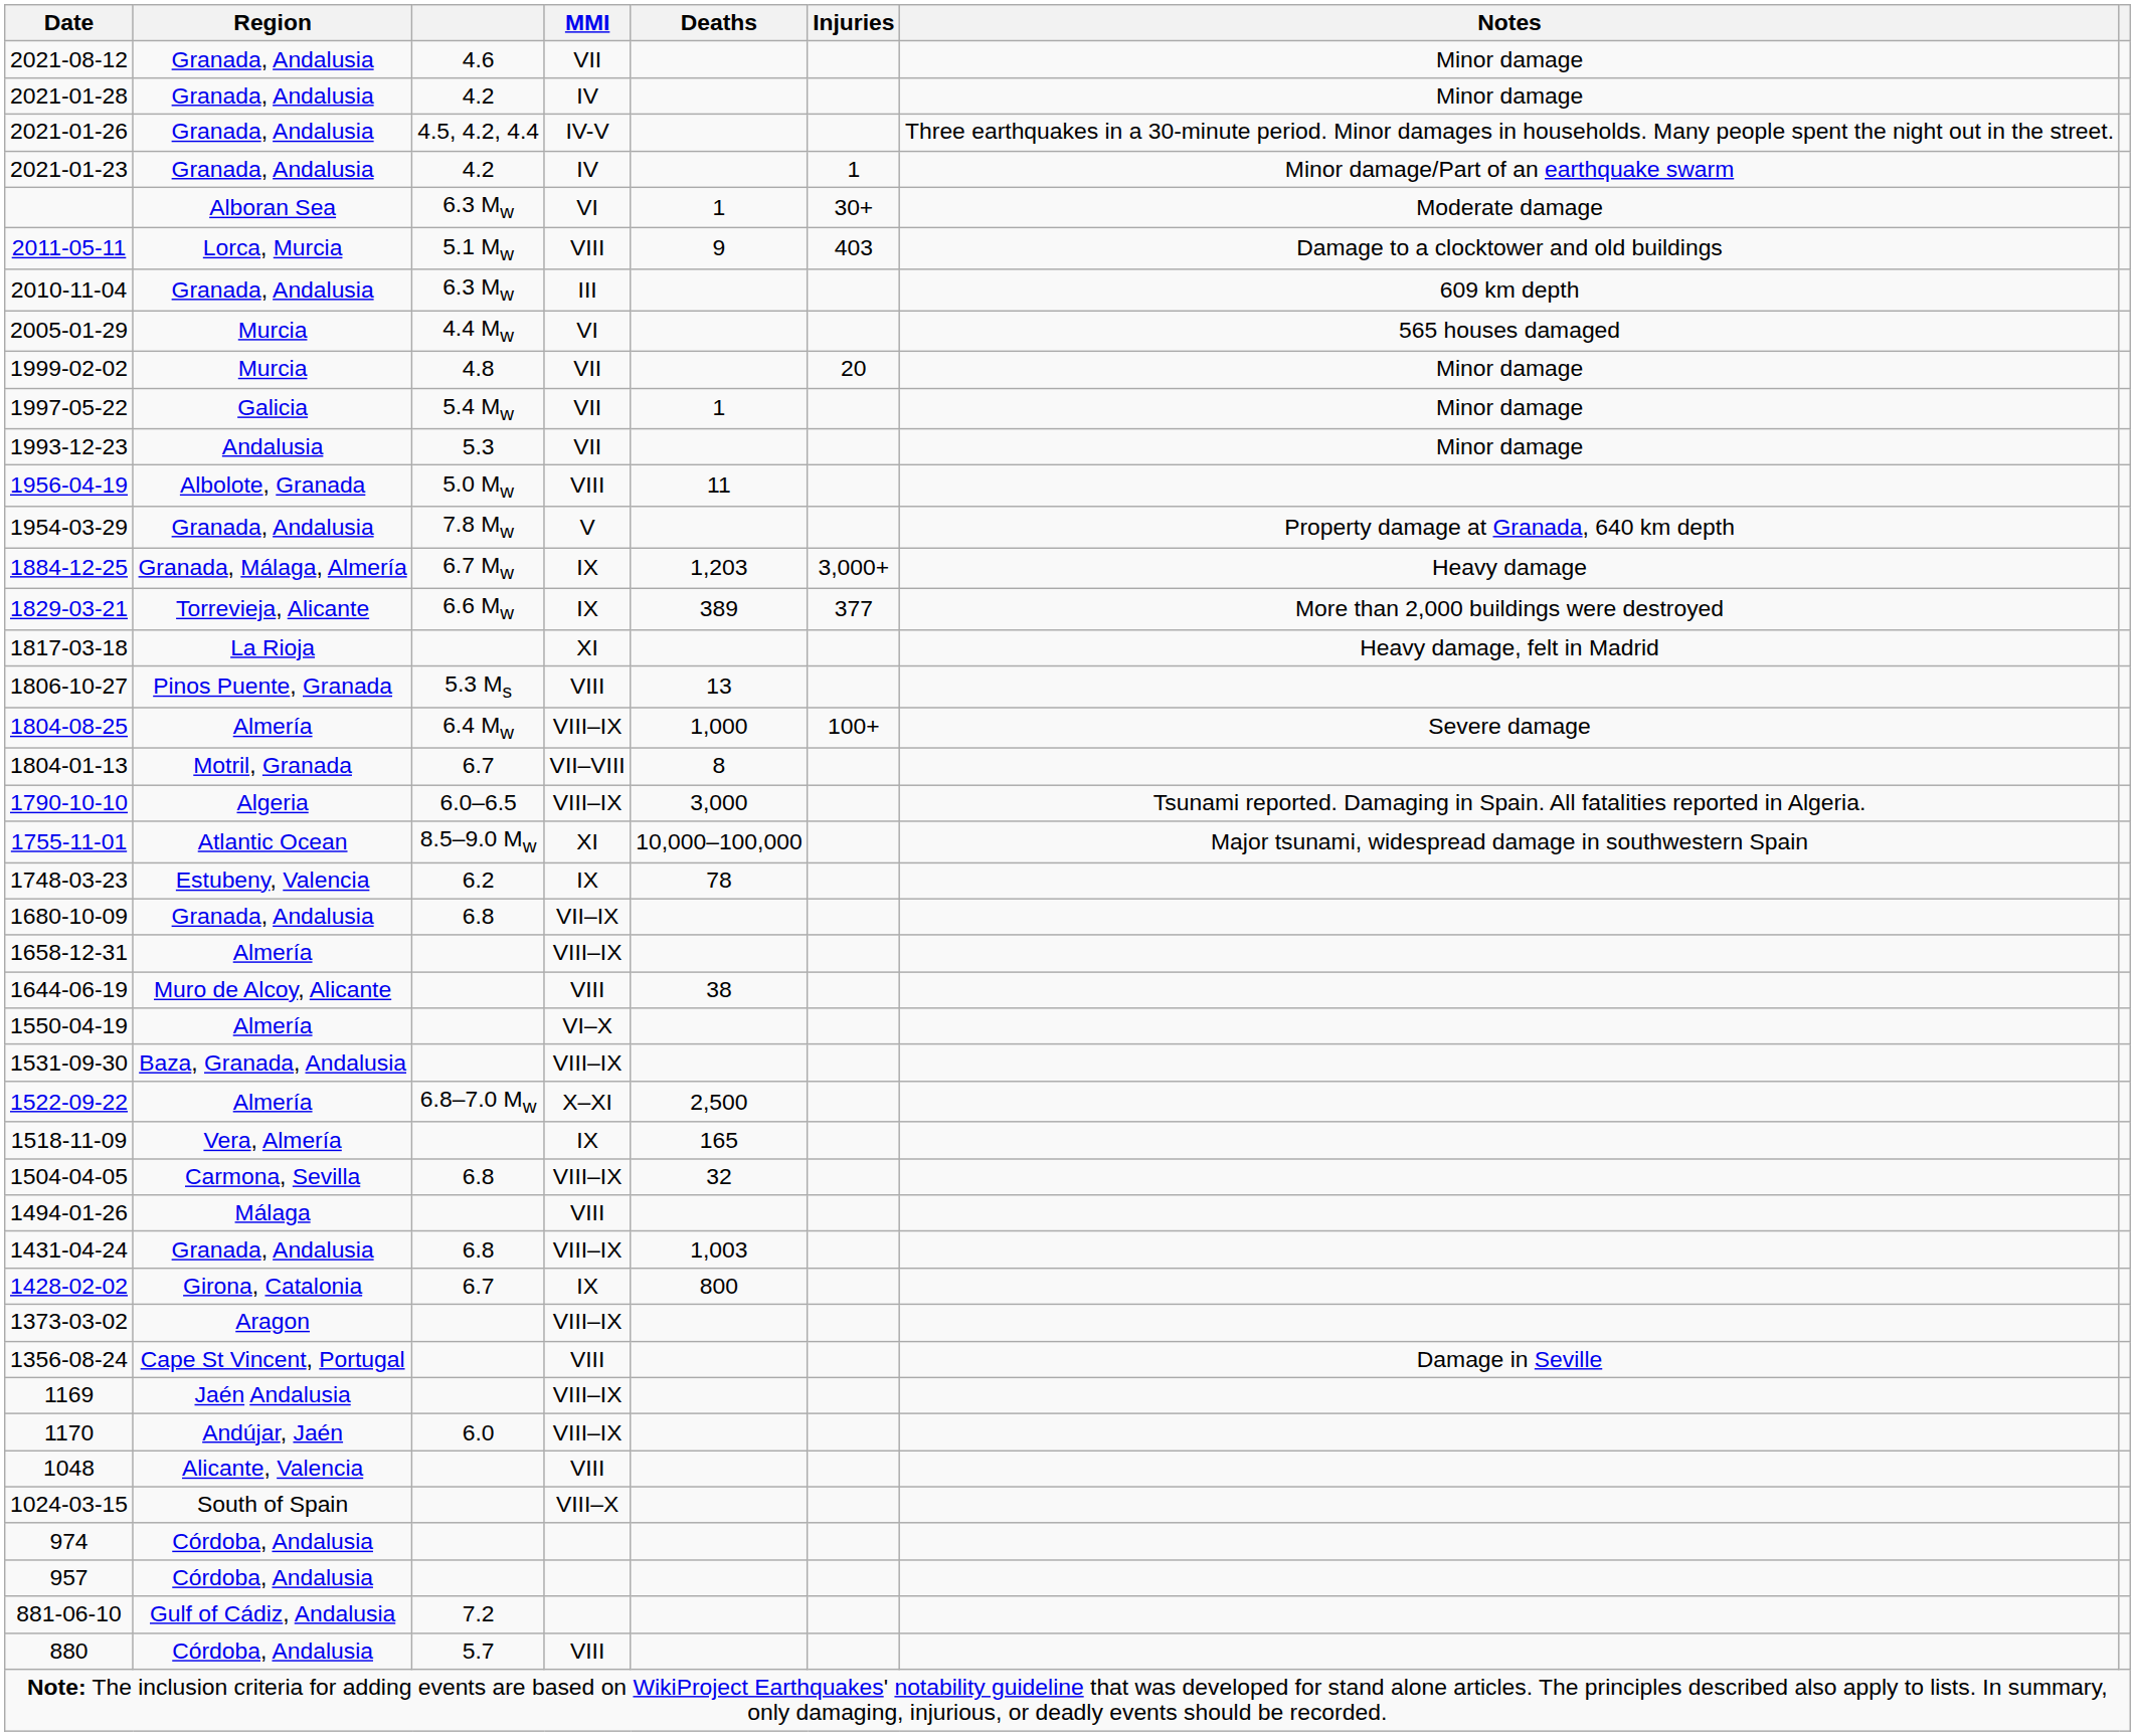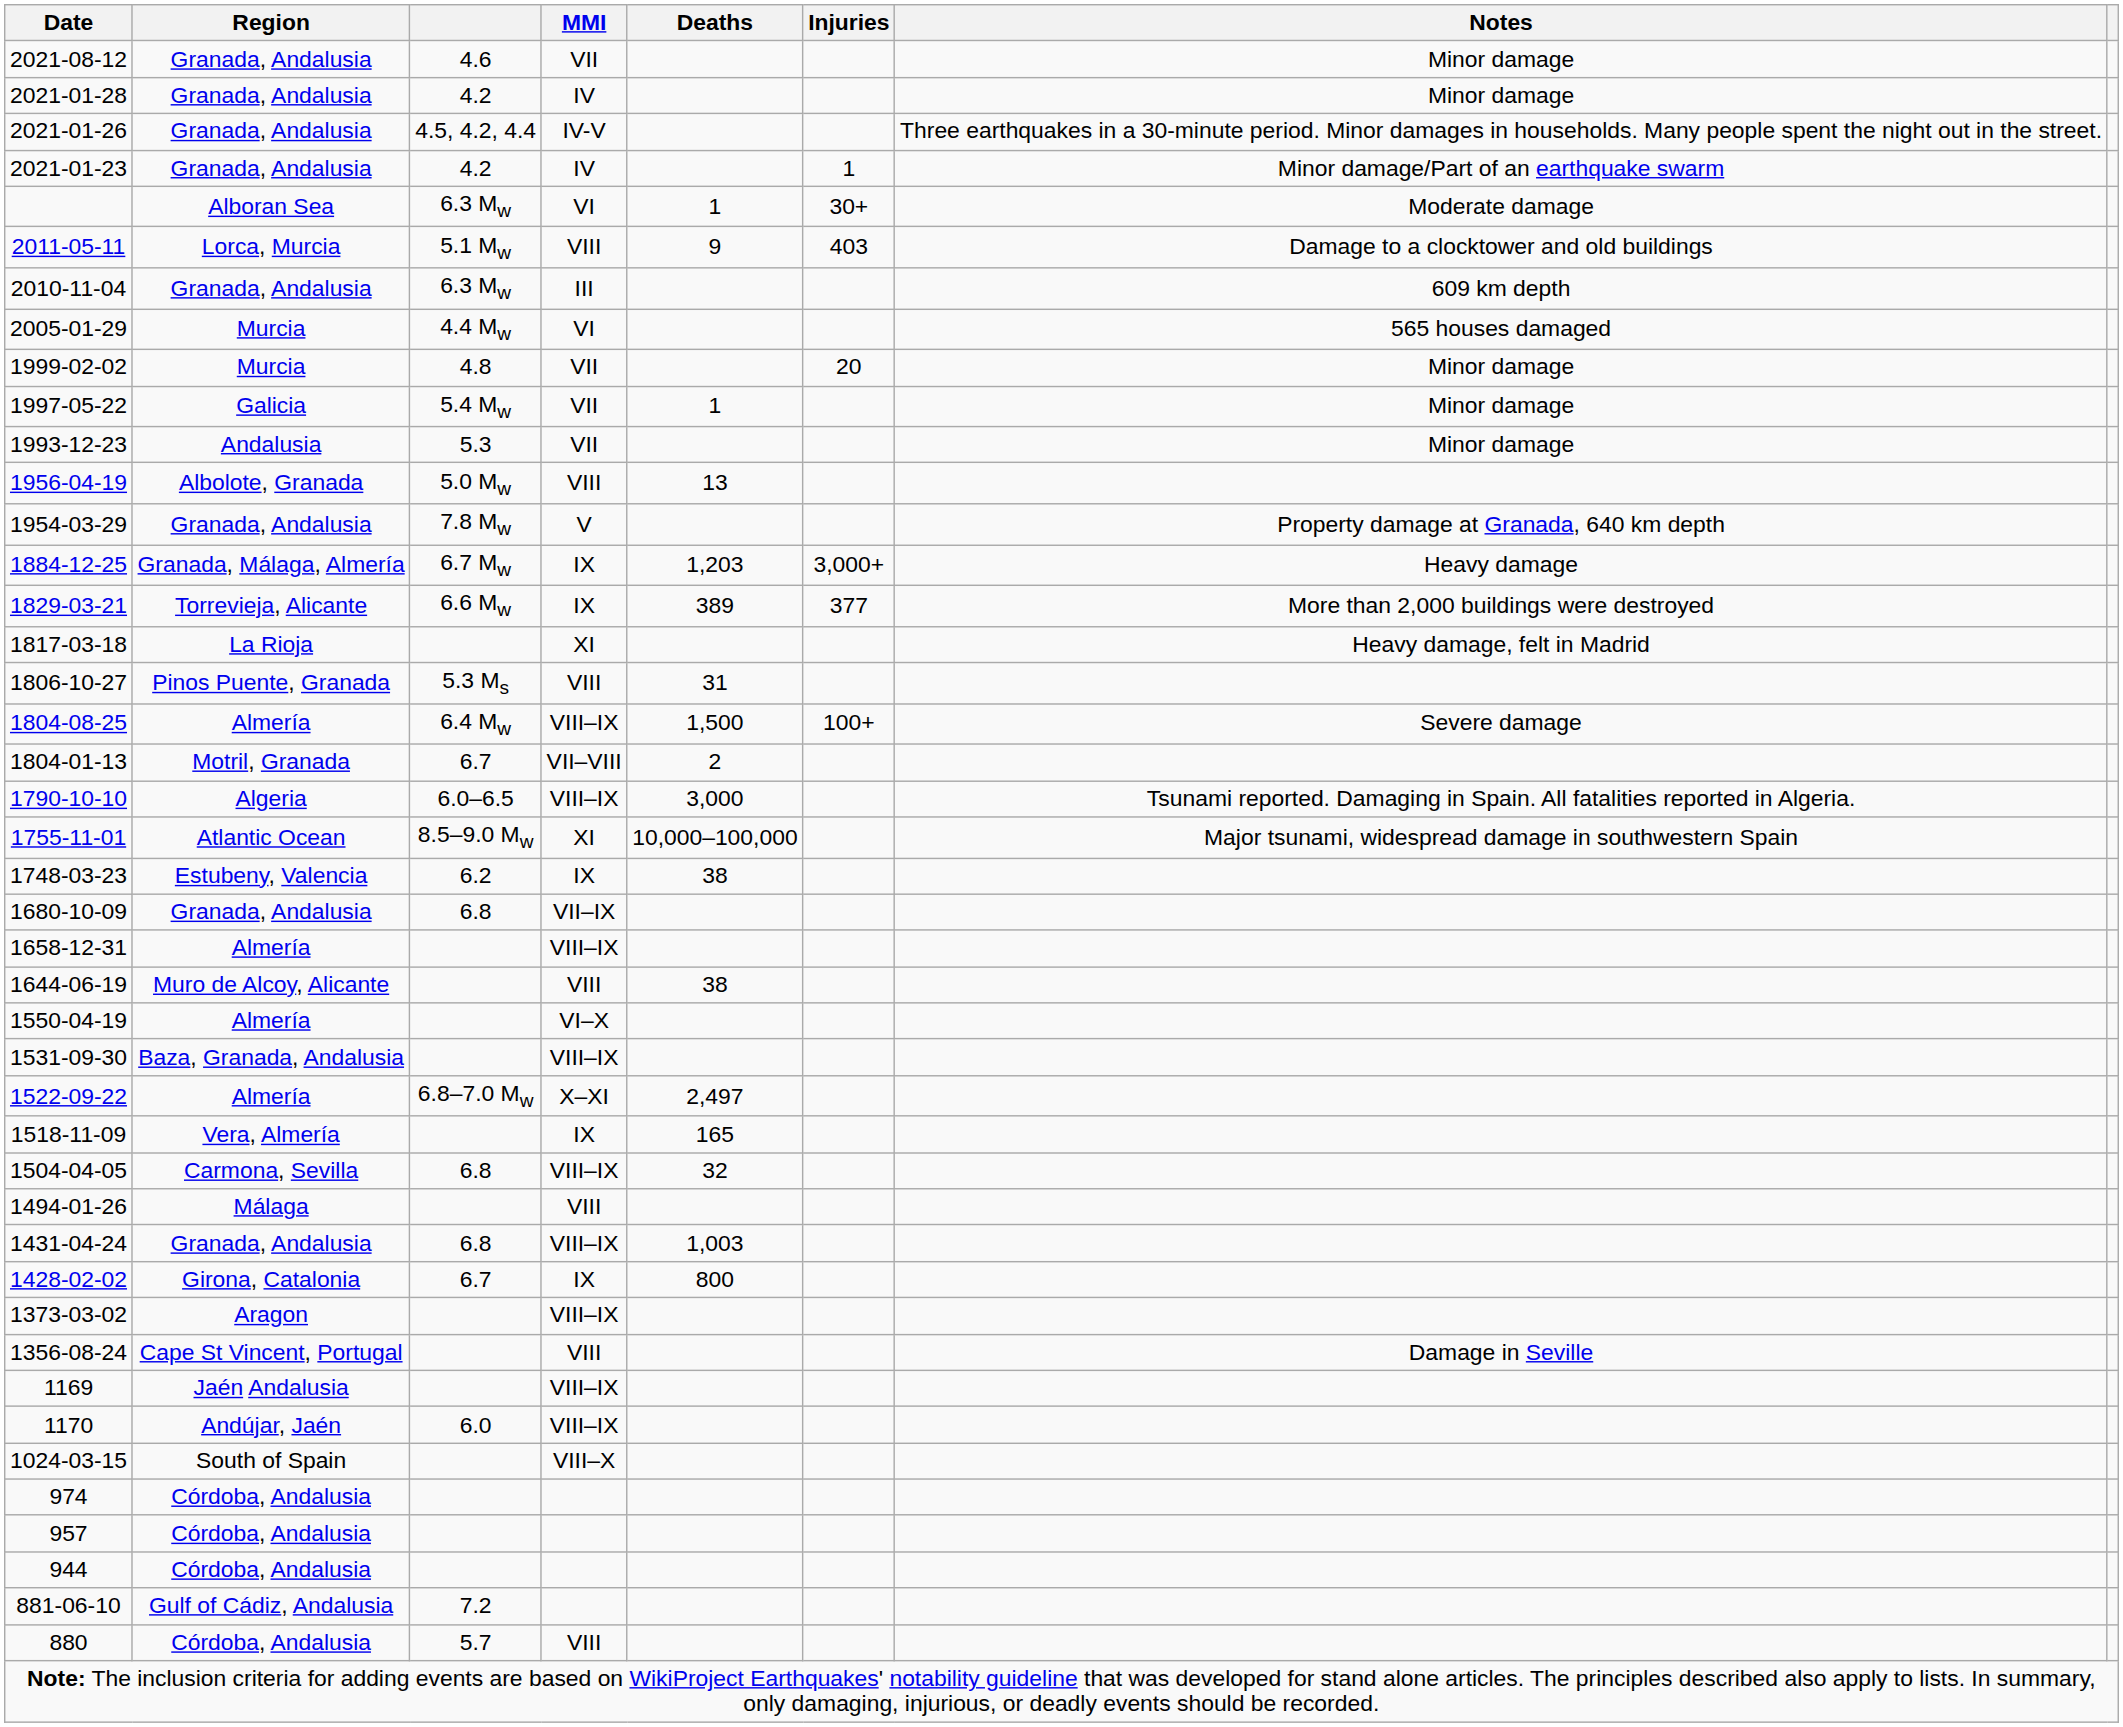1956-04-19 | Deaths: 11 -> 13
1806-10-27 | Deaths: 13 -> 31
1804-08-25 | Deaths: 1,000 -> 1,500
1804-01-13 | Deaths: 8 -> 2
1748-03-23 | Deaths: 78 -> 38
1522-09-22 | Deaths: 2,500 -> 2,497
- row: 1048 | Alicante, Valencia | VIII
+ row: 944 | Córdoba, Andalusia
